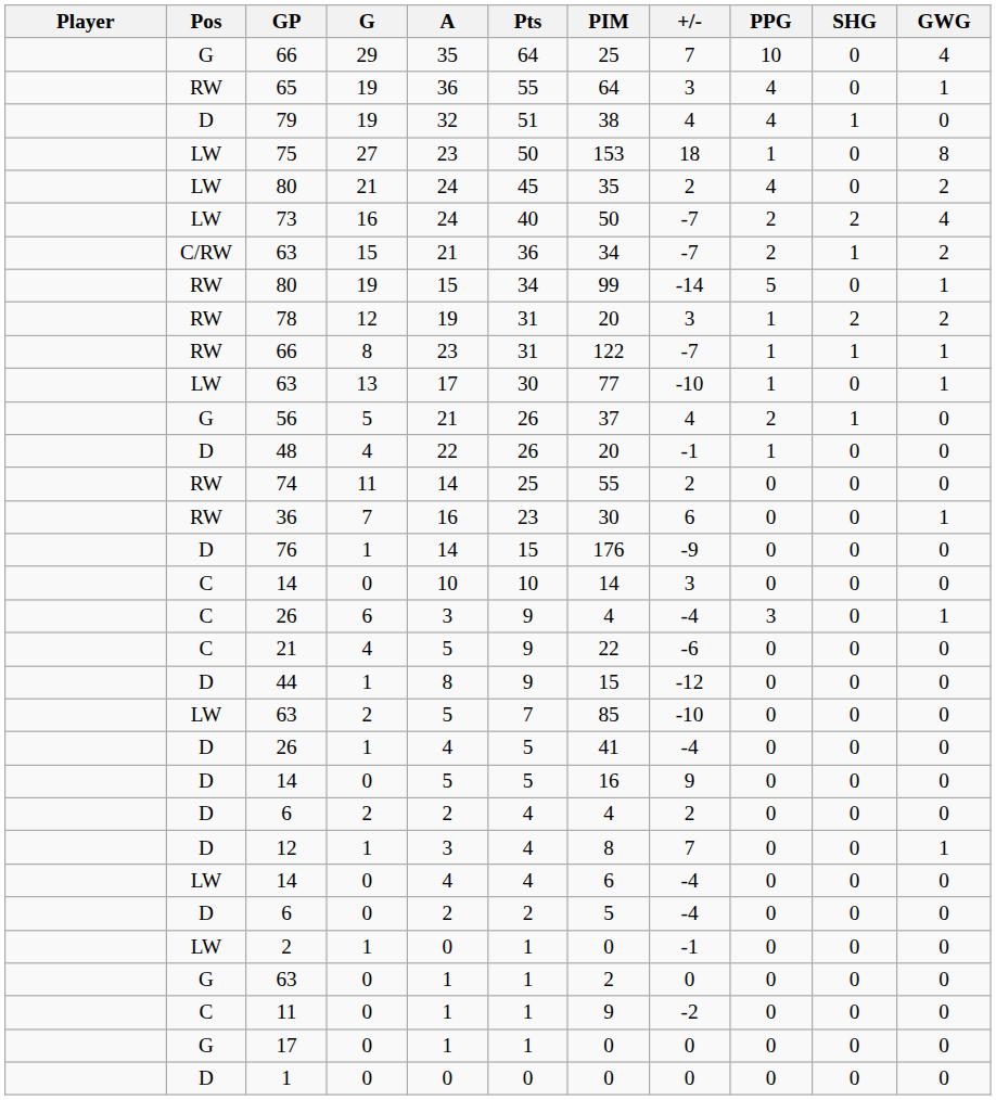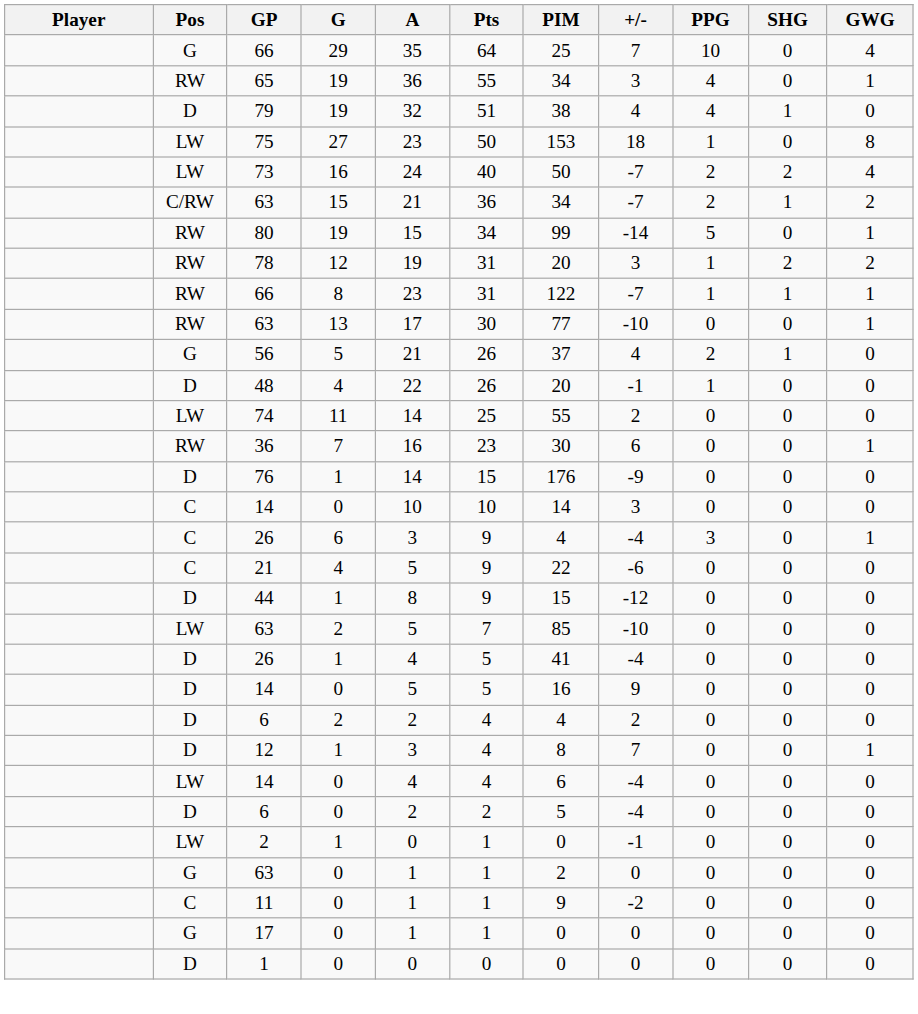65 | PIM: 64 -> 34
- row: LW | 80 | 21 | 24 | 45 | 35 | 2 | 4 | 0 | 2
63 / 13 | Pos: LW -> RW
63 / 13 | PPG: 1 -> 0
74 | Pos: RW -> LW
